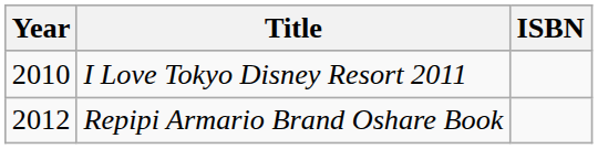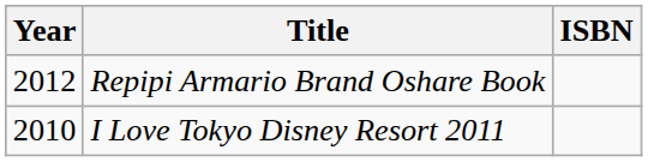rows swapped: I Love Tokyo Disney Resort 2011 <-> Repipi Armario Brand Oshare Book
